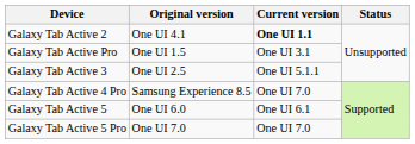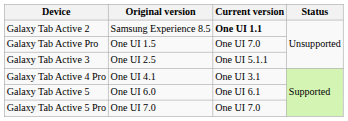Galaxy Tab Active 2 | Original version: One UI 4.1 -> Samsung Experience 8.5
Galaxy Tab Active Pro | Current version: One UI 3.1 -> One UI 7.0
Galaxy Tab Active 4 Pro | Original version: Samsung Experience 8.5 -> One UI 4.1
Galaxy Tab Active 4 Pro | Current version: One UI 7.0 -> One UI 3.1
